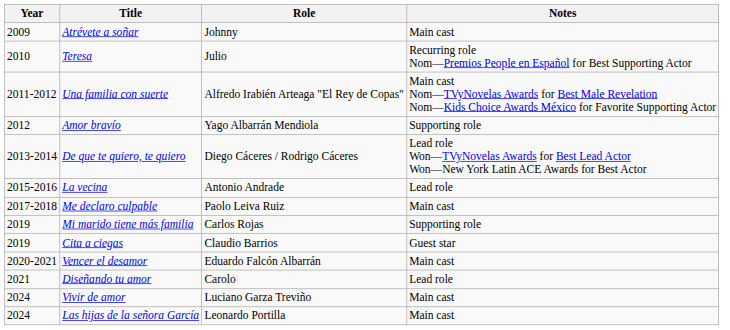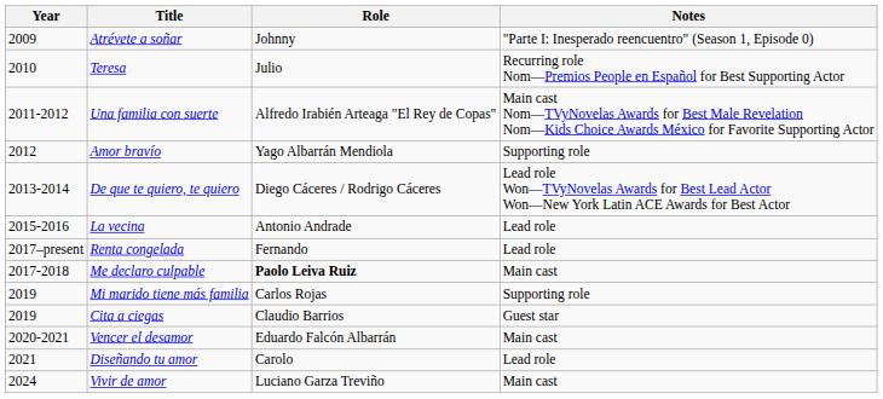Atrévete a soñar | Notes: Main cast -> "Parte I: Inesperado reencuentro" (Season 1, Episode 0)
+ row: 2017–present | Renta congelada | Fernando | Lead role
Me declaro culpable | Role: normal -> bold
- row: 2024 | Las hijas de la señora García | Leonardo Portilla | Main cast
